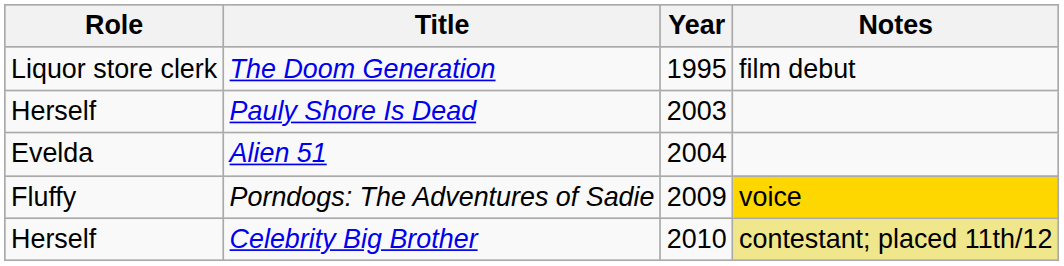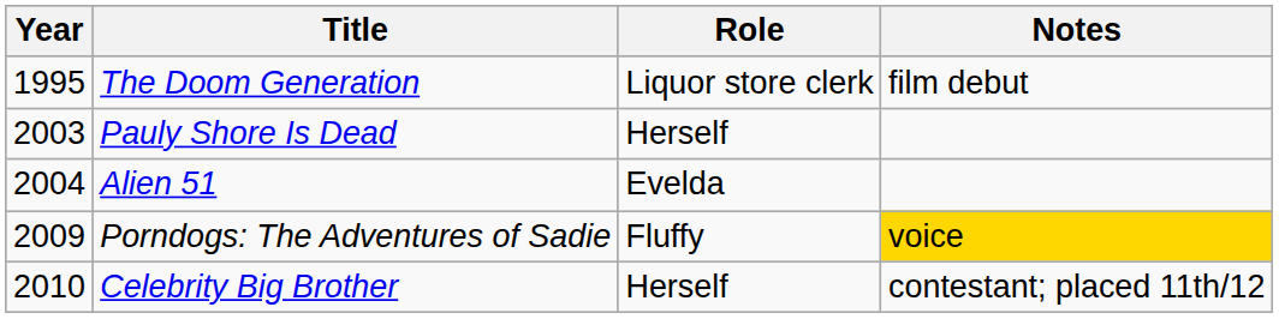columns swapped: Year <-> Role
Celebrity Big Brother | Notes: khaki background -> no background
